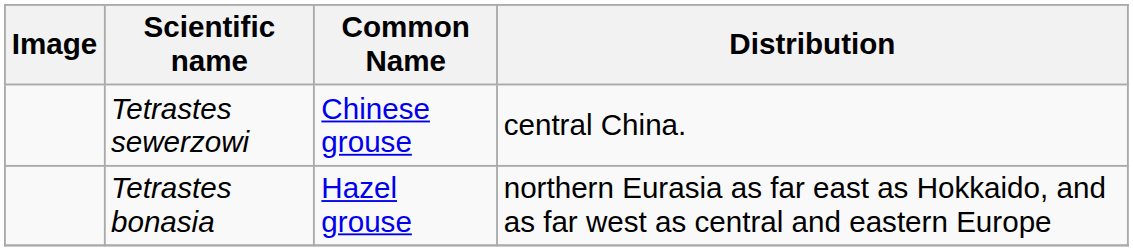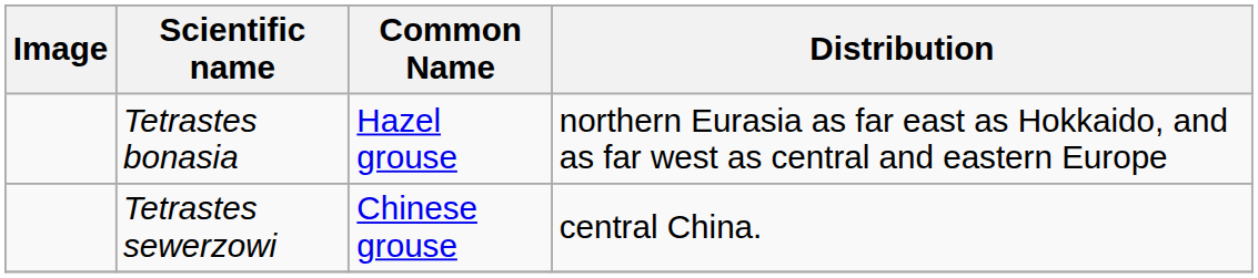rows swapped: Tetrastes bonasia <-> Tetrastes sewerzowi
